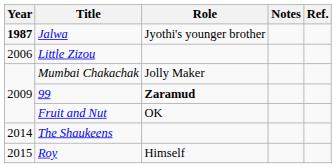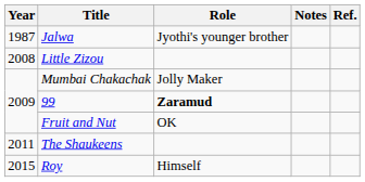Jalwa | Year: bold -> normal
Little Zizou | Year: 2006 -> 2008
The Shaukeens | Year: 2014 -> 2011
